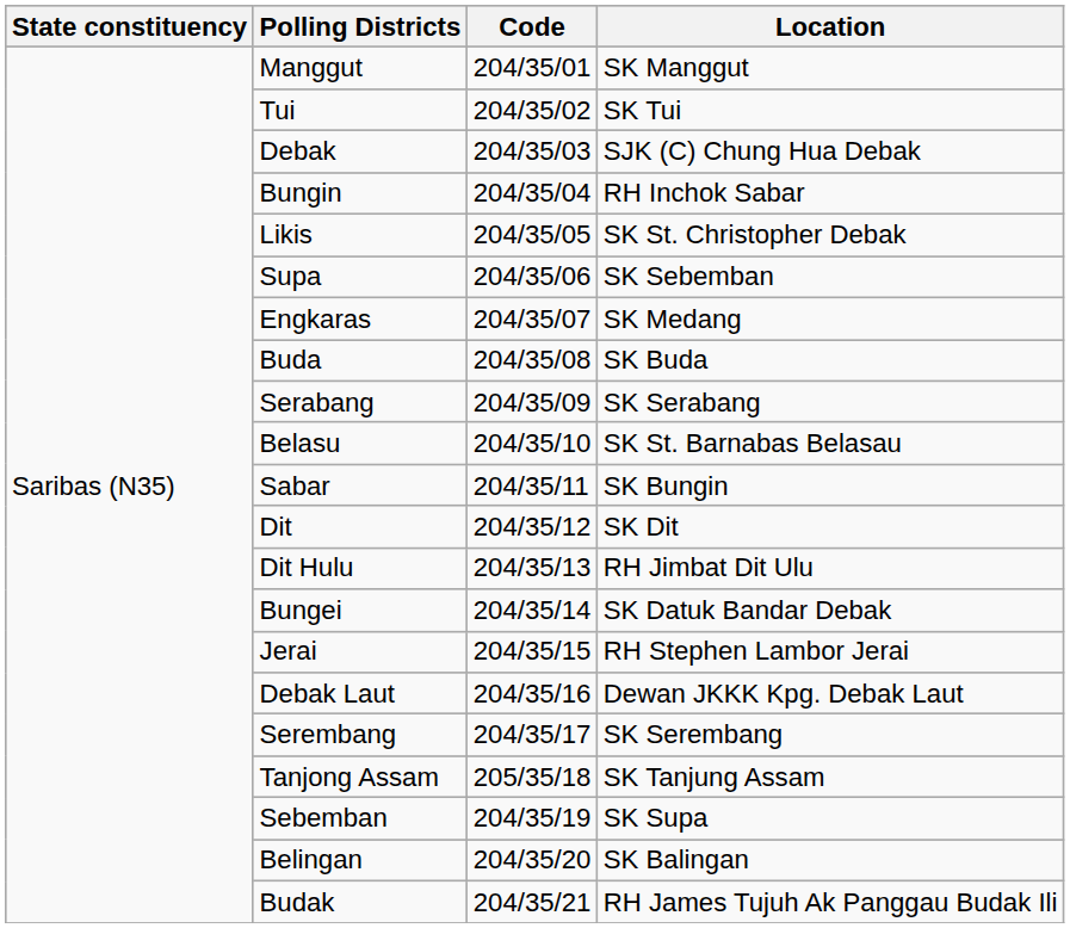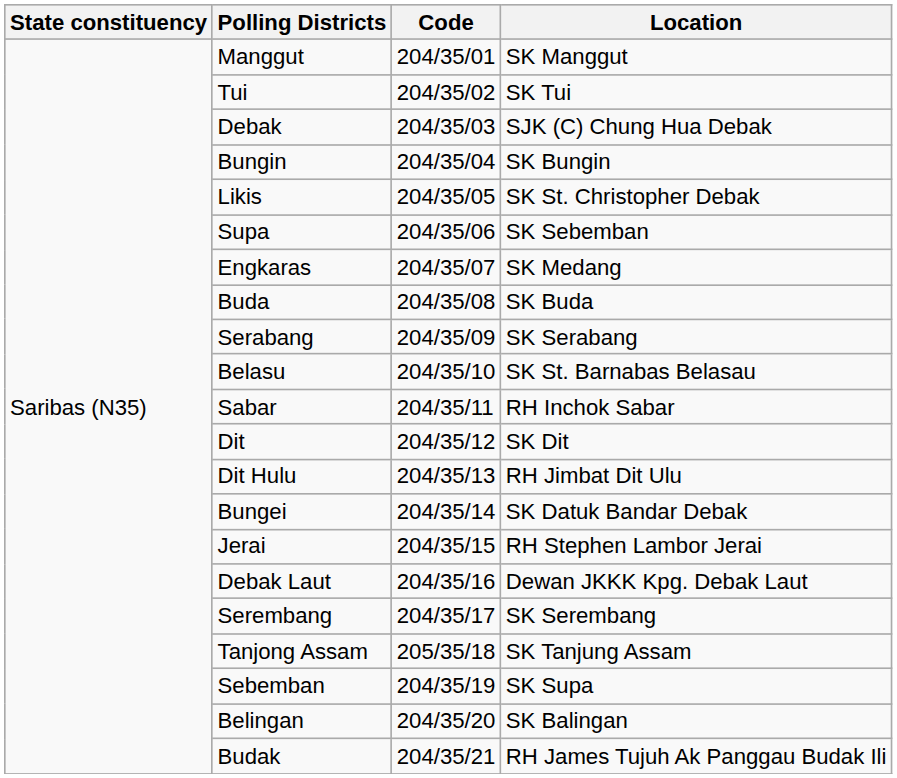Bungin | Location: RH Inchok Sabar -> SK Bungin
Sabar | Location: SK Bungin -> RH Inchok Sabar
